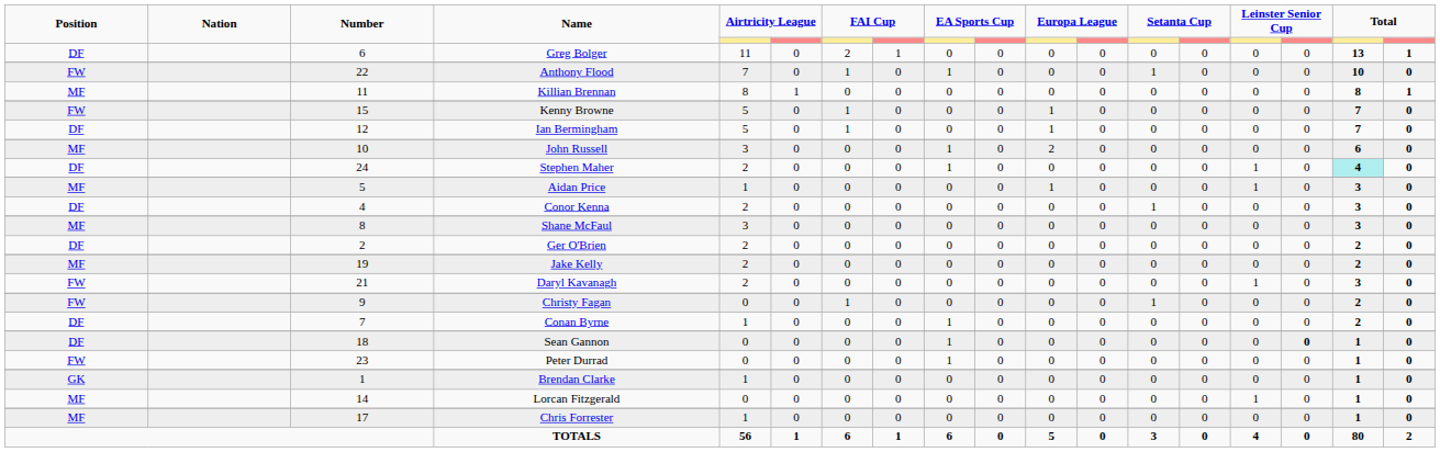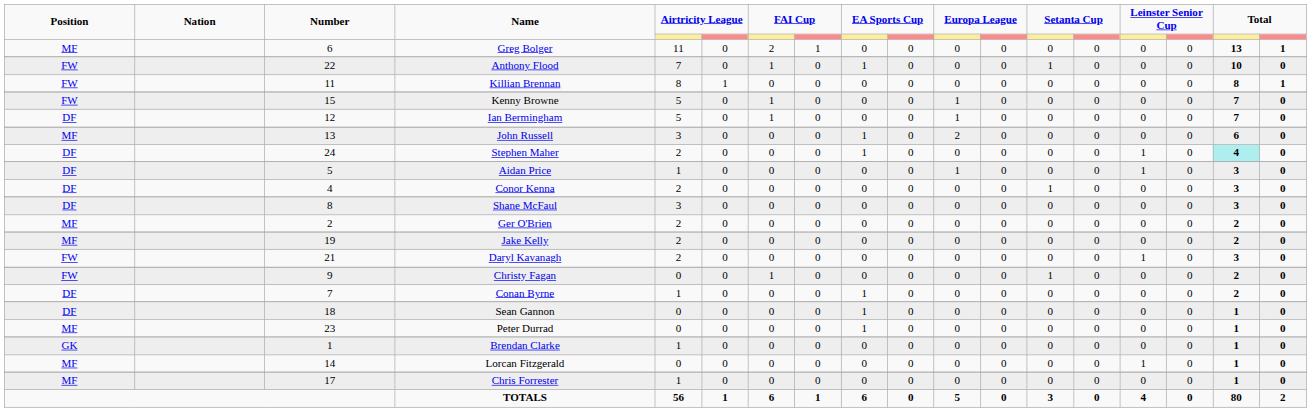Greg Bolger | Position: DF -> MF
Killian Brennan | Position: MF -> FW
John Russell | Number: 10 -> 13
Aidan Price | Position: MF -> DF
Shane McFaul | Position: MF -> DF
Ger O'Brien | Position: DF -> MF
Sean Gannon | column 16: bold -> normal
Peter Durrad | Position: FW -> MF
